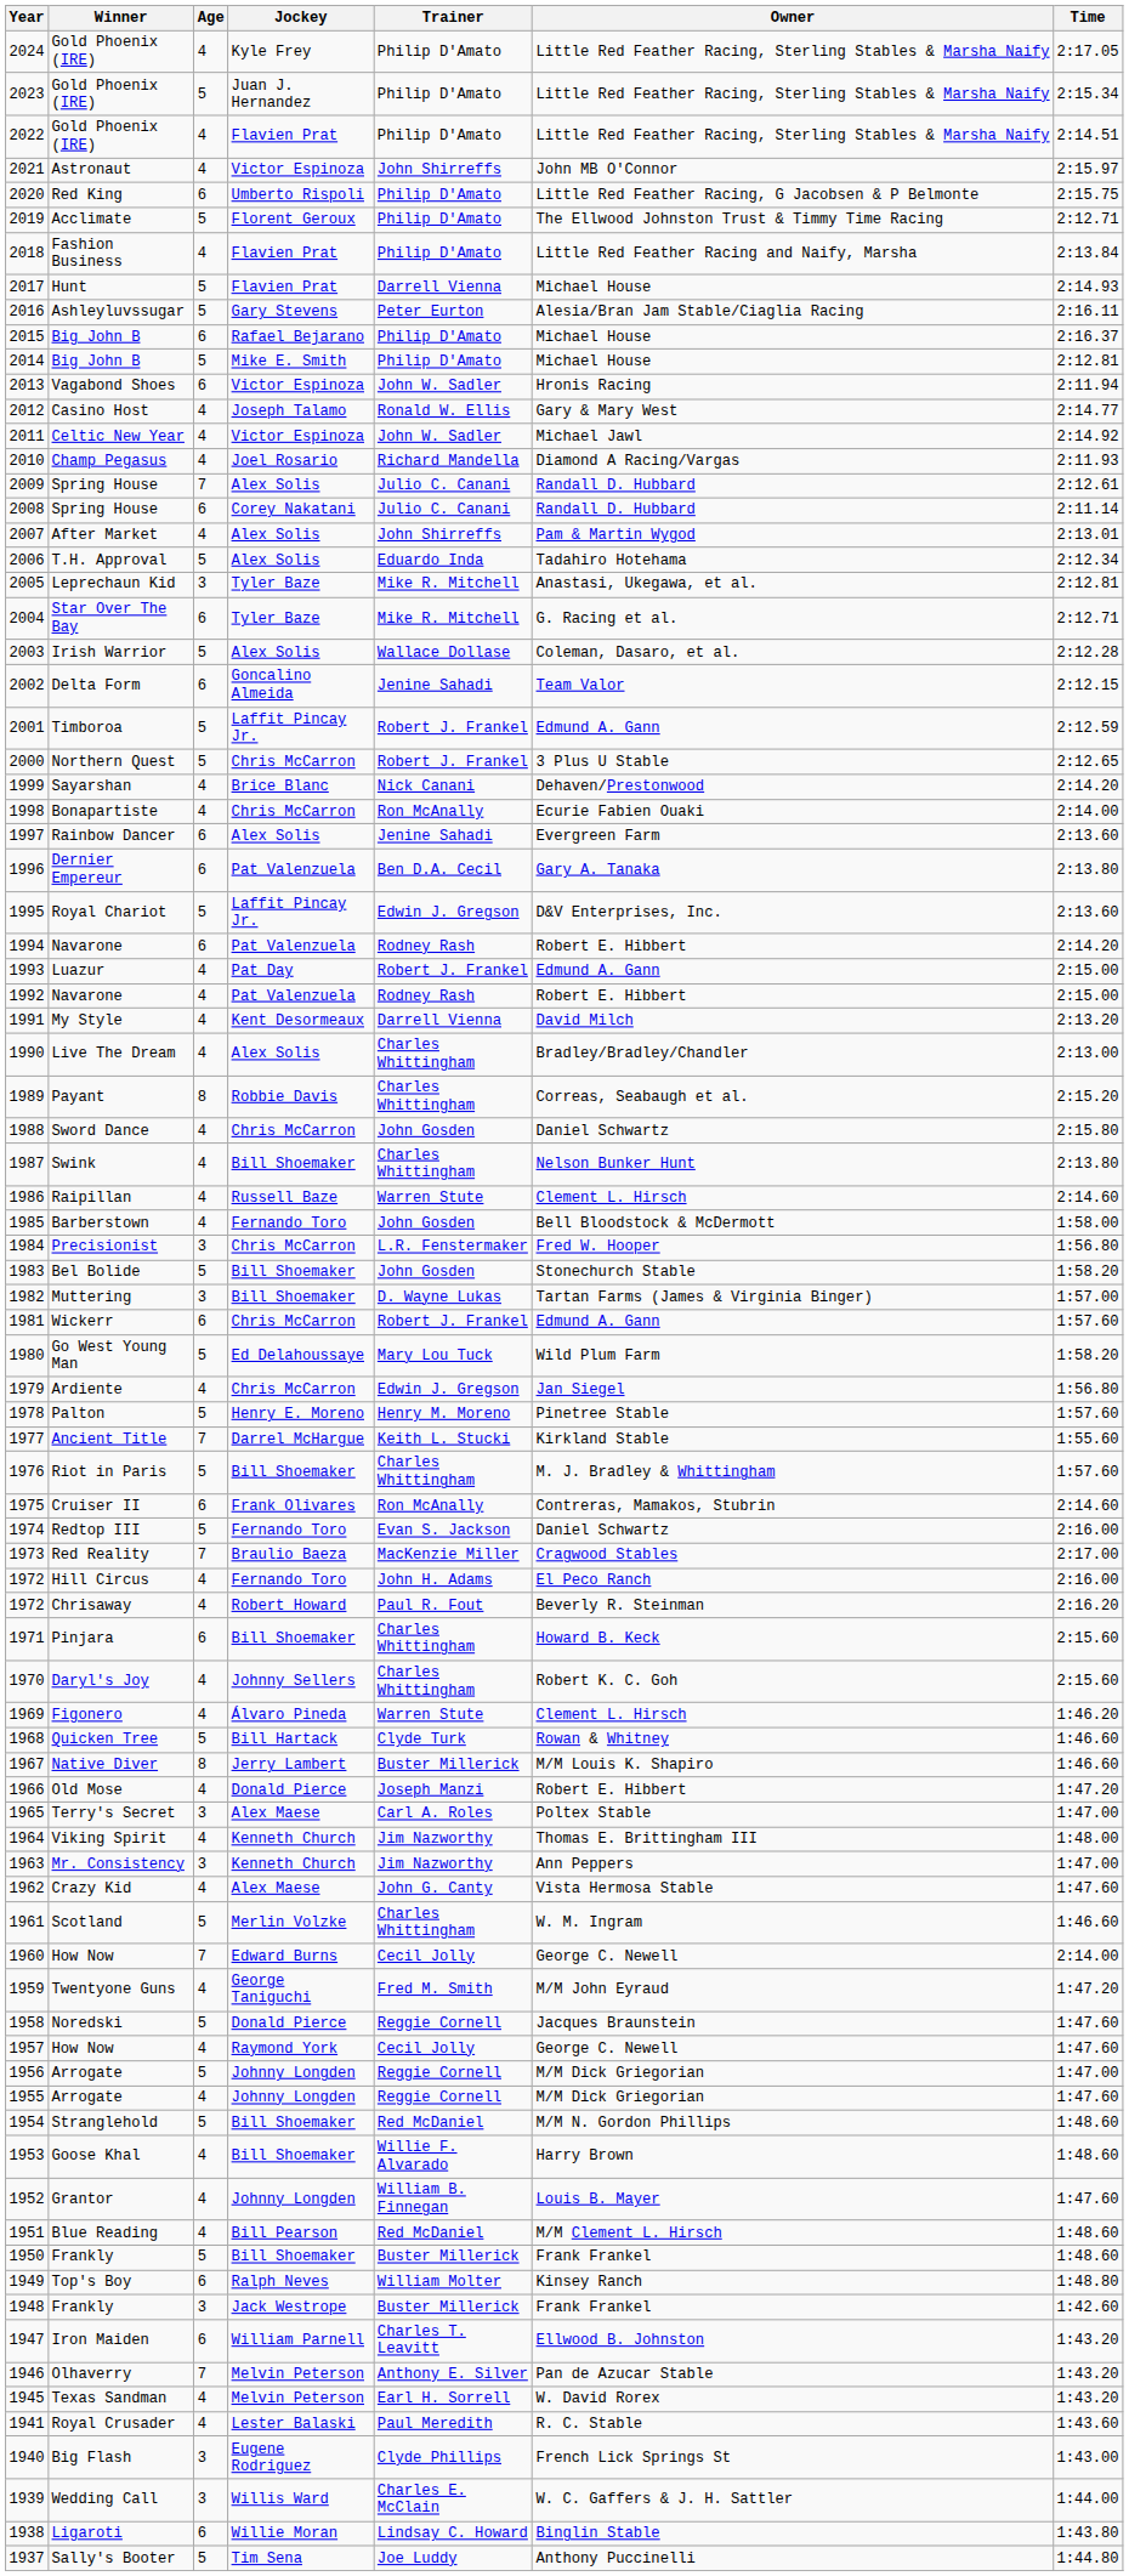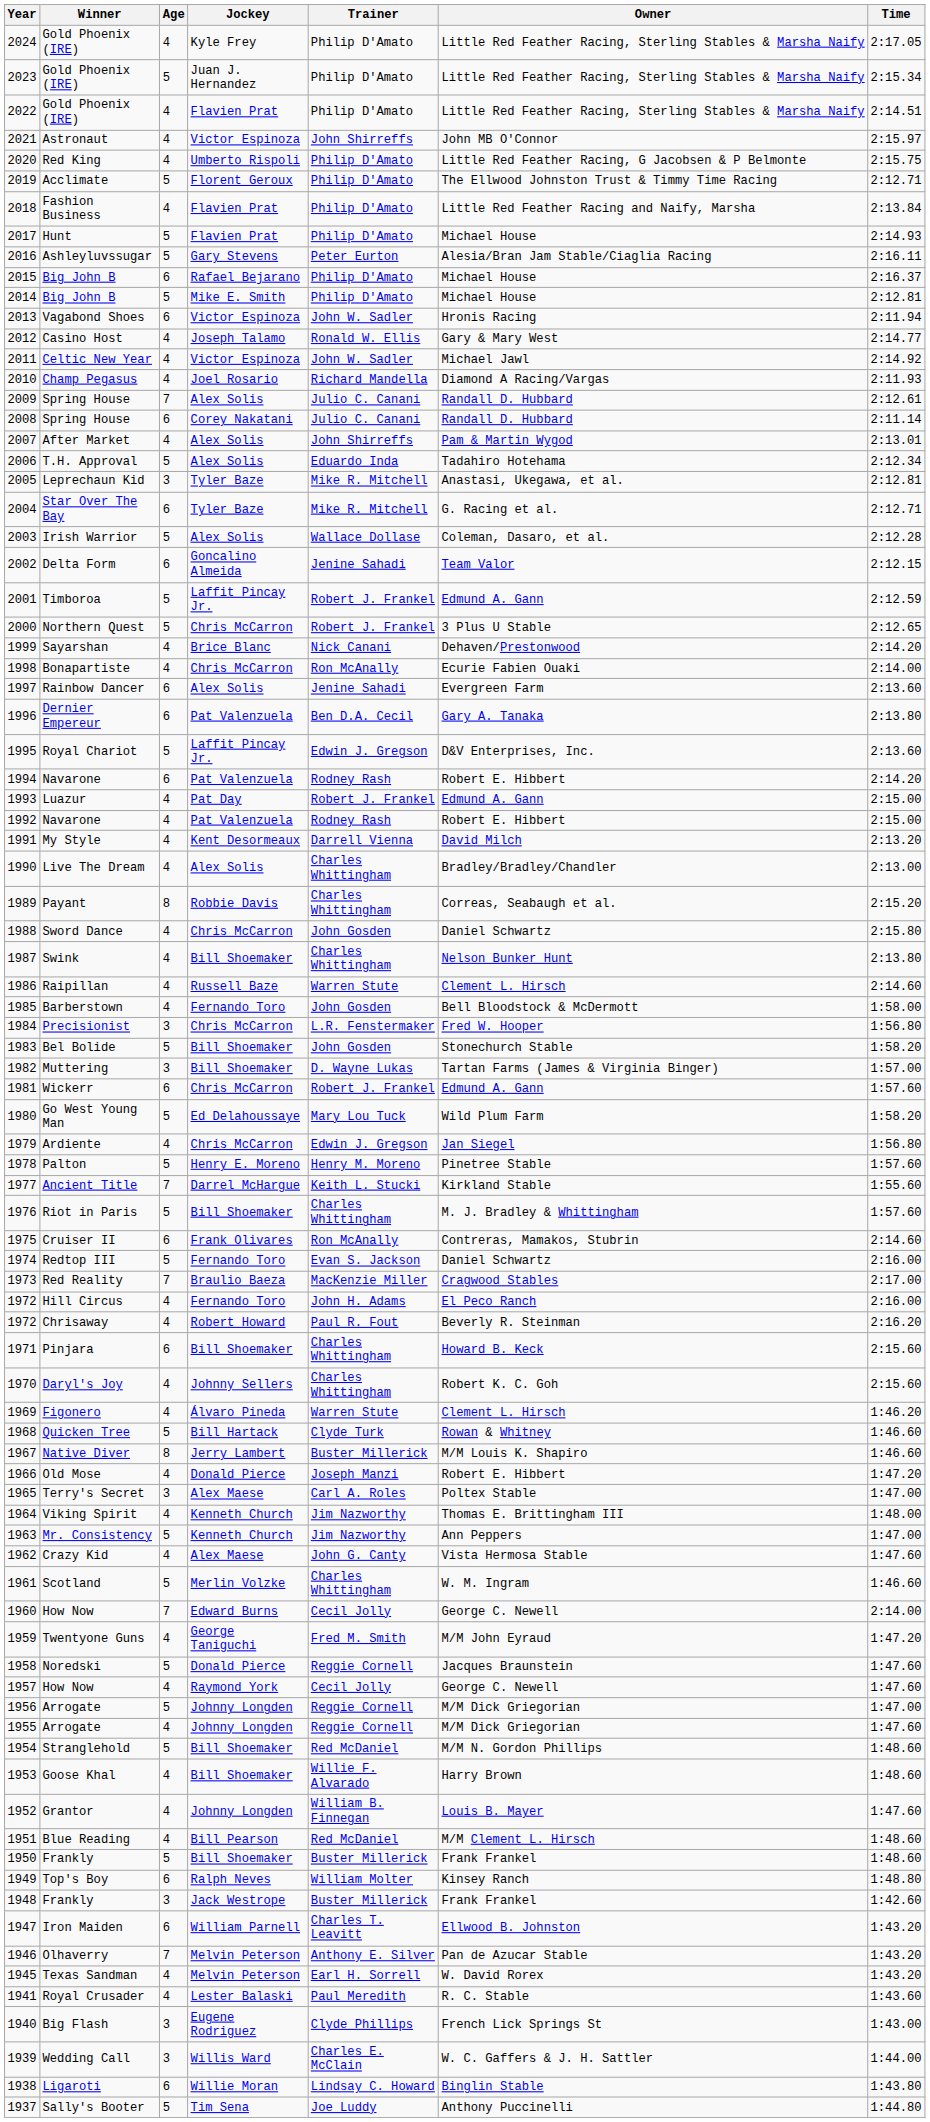Red King | Age: 6 -> 4
Hunt | Trainer: Darrell Vienna -> Philip D'Amato
Mr. Consistency | Age: 3 -> 5
